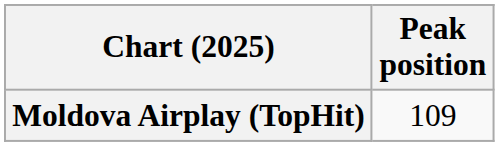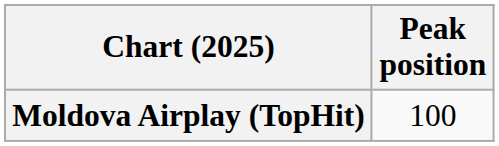Moldova Airplay (TopHit) | Peak position: 109 -> 100
